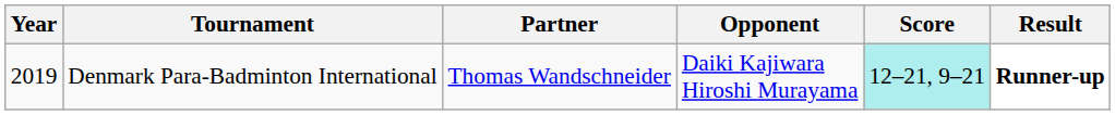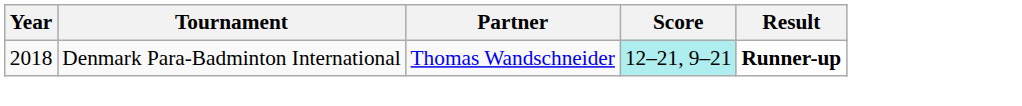- column: Opponent | Daiki Kajiwara Hiroshi Murayama
Denmark Para-Badminton International | Year: 2019 -> 2018
